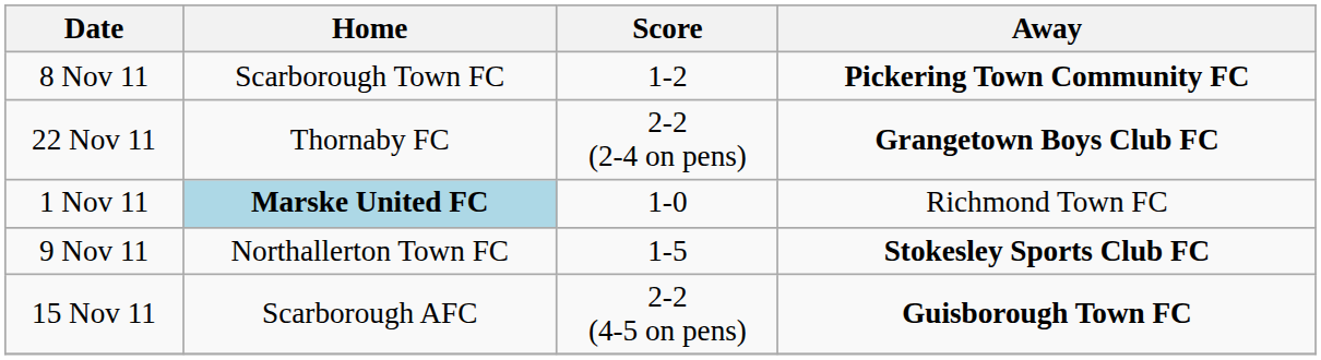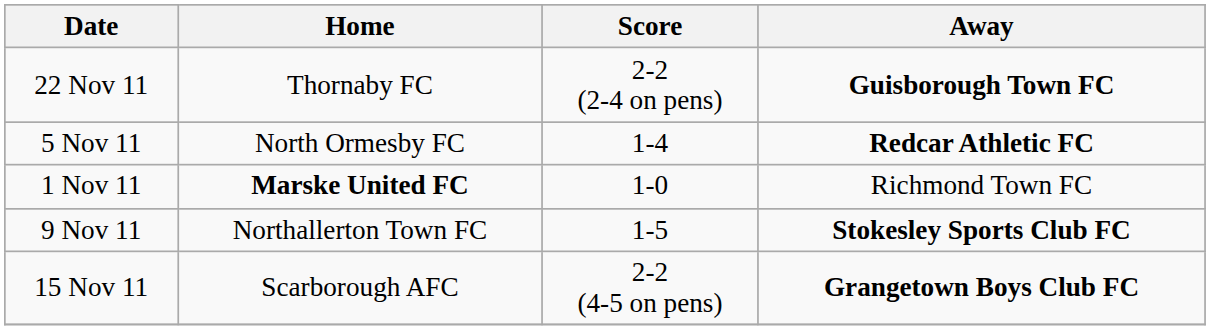- row: 8 Nov 11 | Scarborough Town FC | 1-2 | Pickering Town Community FC
22 Nov 11 | Away: Grangetown Boys Club FC -> Guisborough Town FC
+ row: 5 Nov 11 | North Ormesby FC | 1-4 | Redcar Athletic FC
1 Nov 11 | Home: lightblue background -> no background
15 Nov 11 | Away: Guisborough Town FC -> Grangetown Boys Club FC
